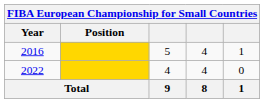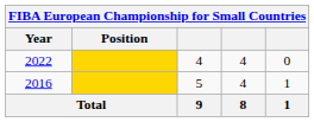rows swapped: 2016 <-> 2022
